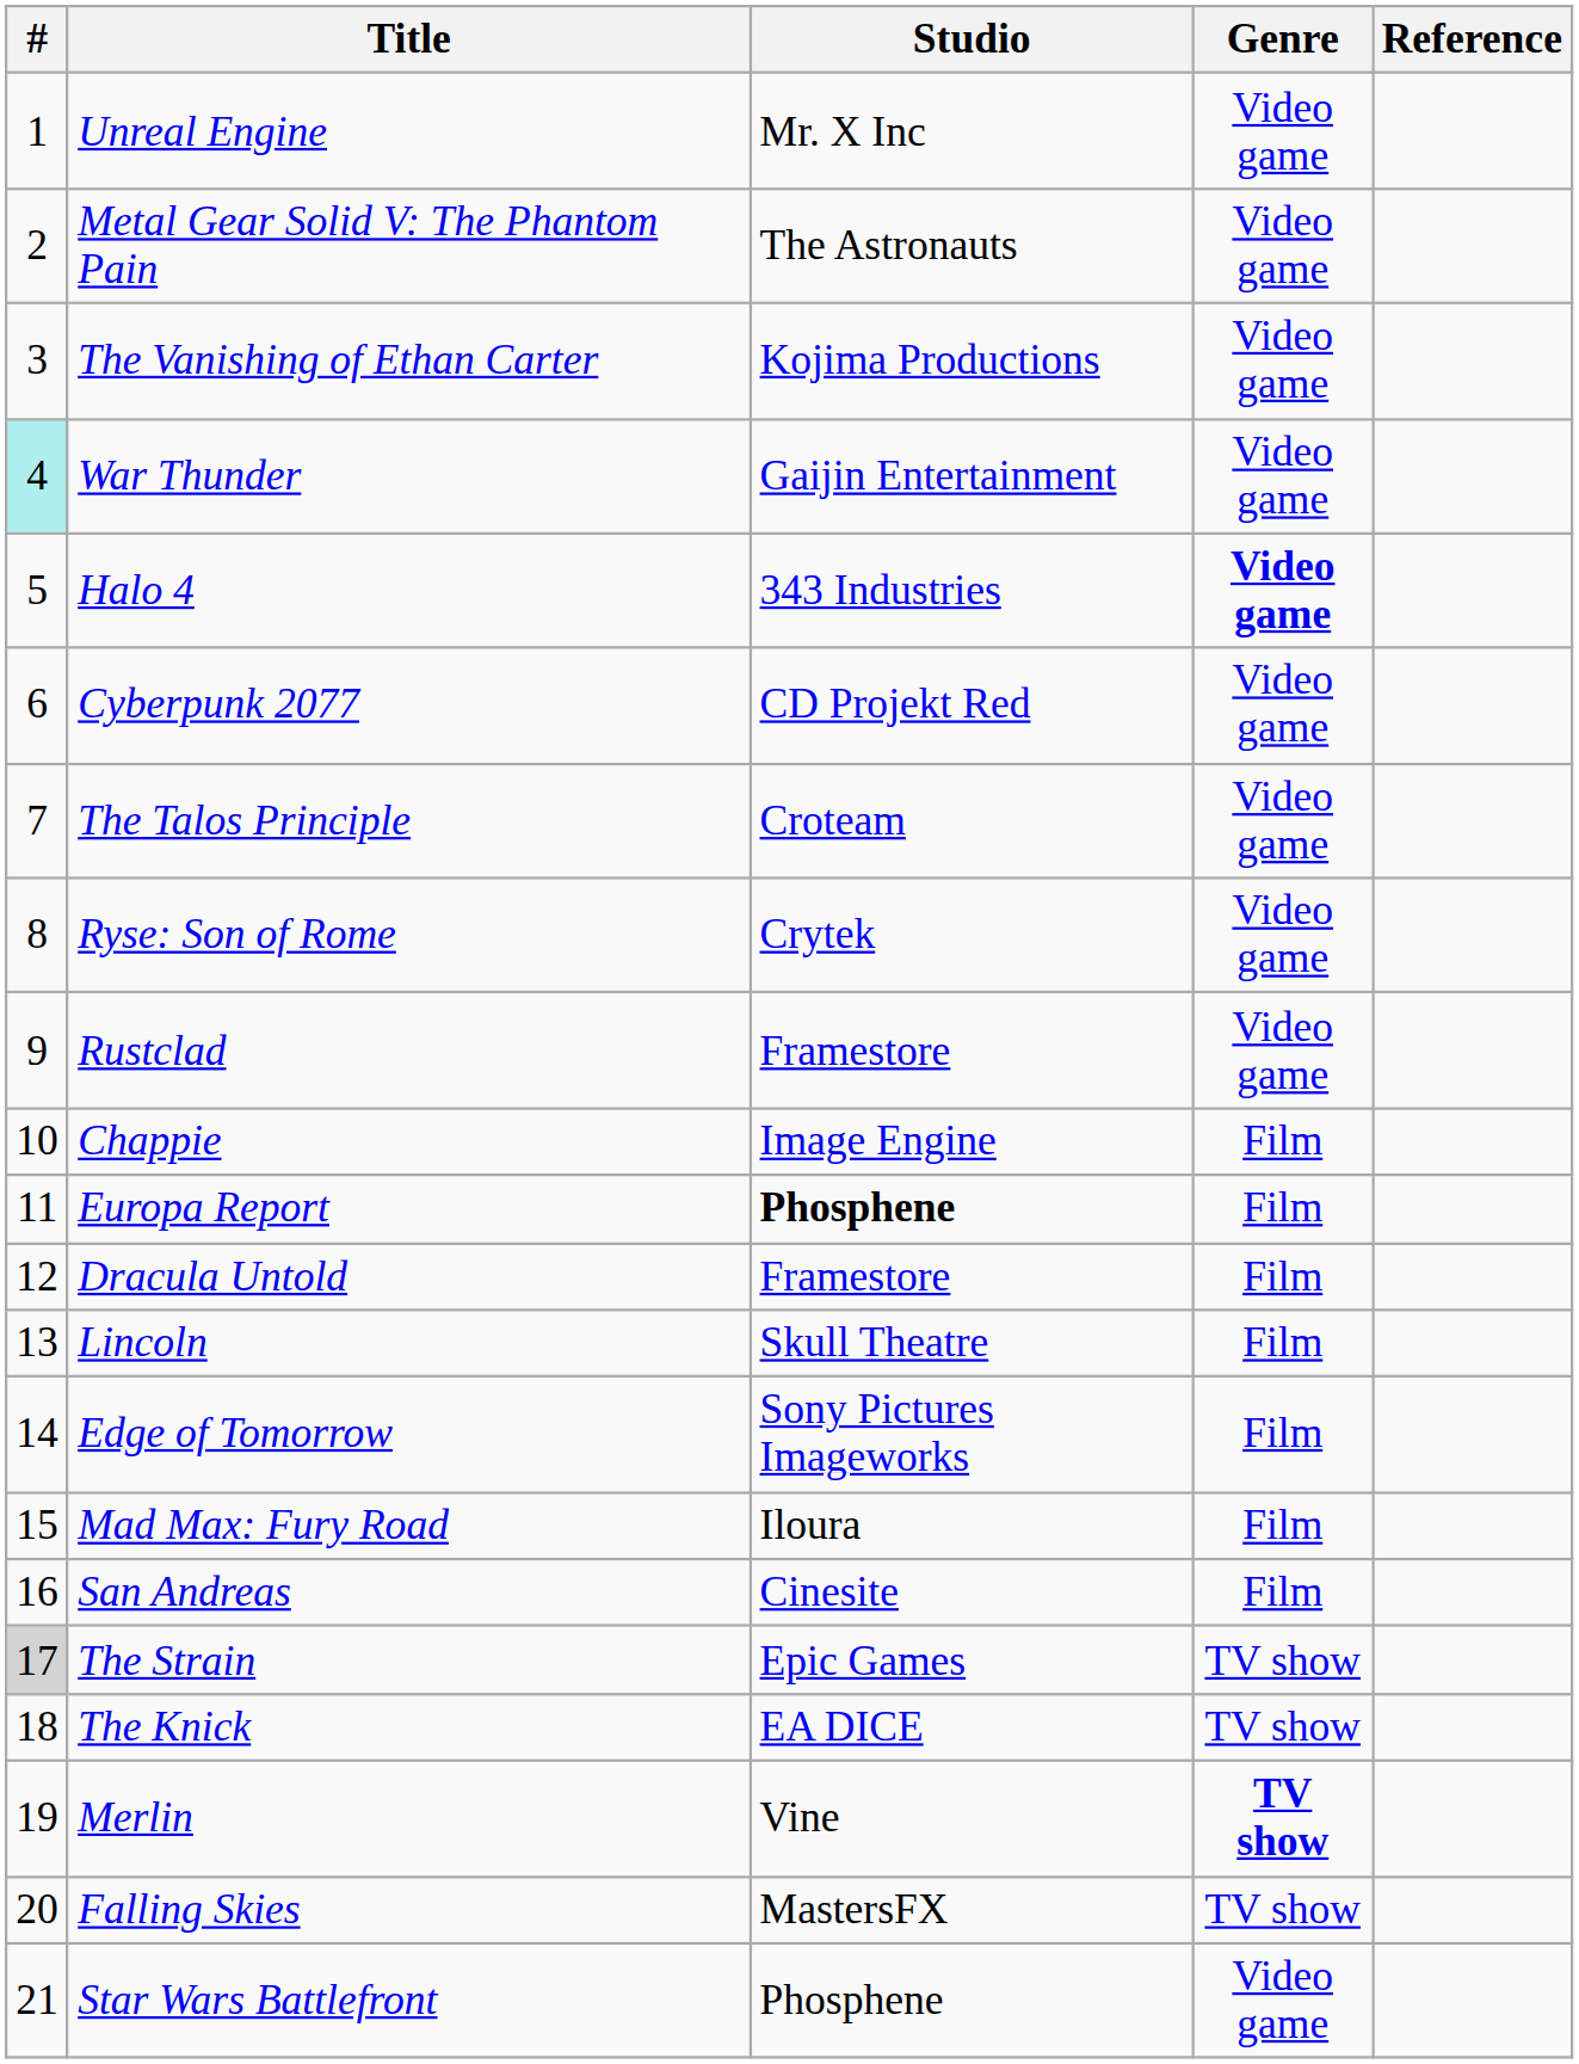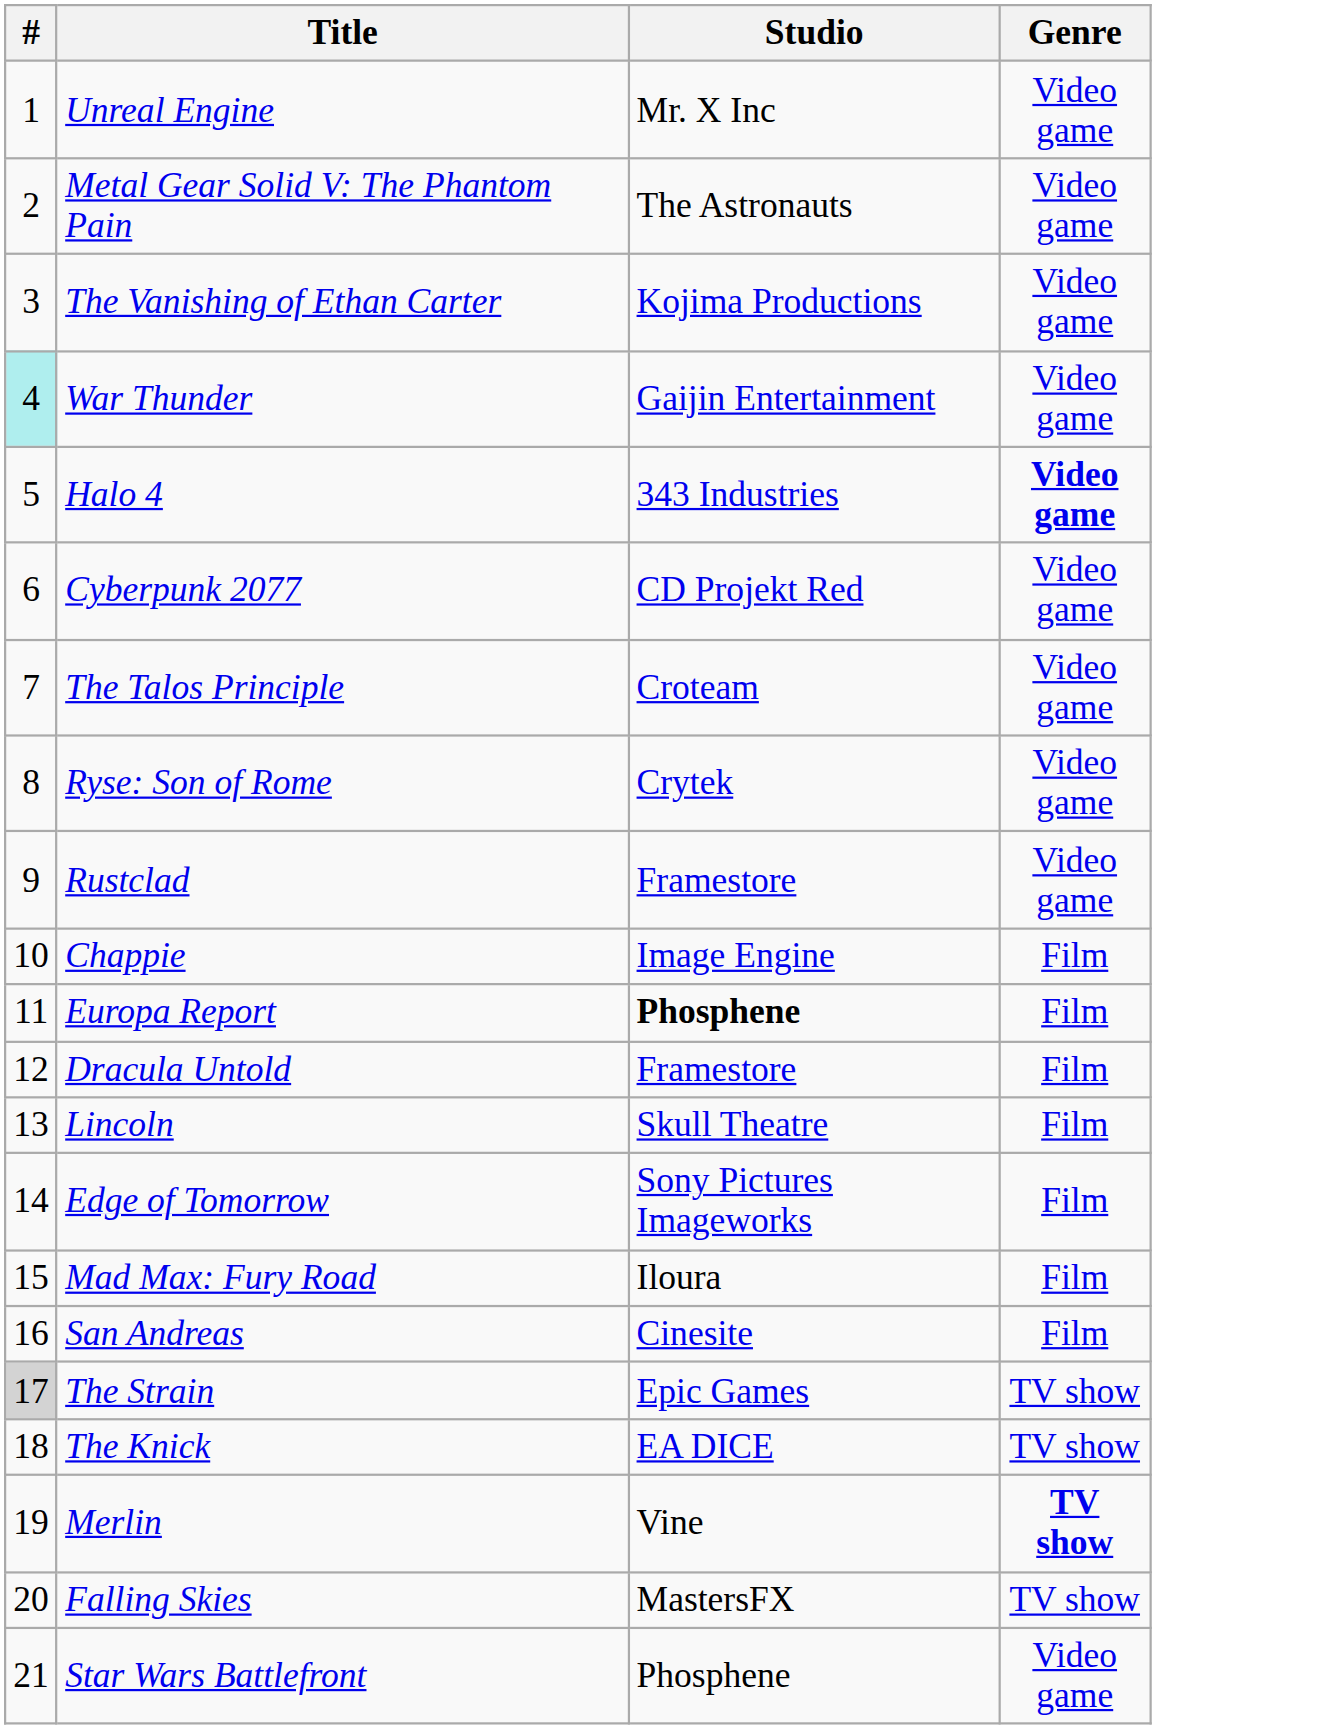- column: Reference
